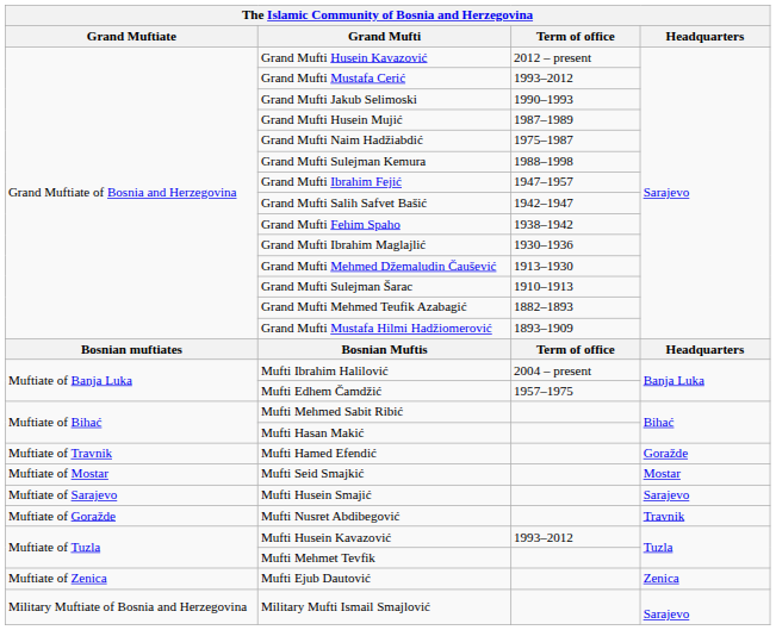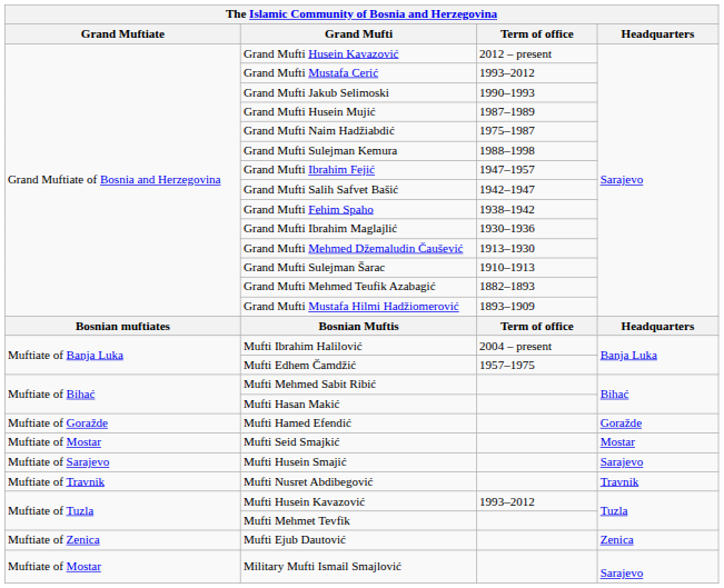Mufti Hamed Efendić | Grand Muftiate: Muftiate of Travnik -> Muftiate of Goražde
Mufti Nusret Abdibegović | Grand Muftiate: Muftiate of Goražde -> Muftiate of Travnik
Military Mufti Ismail Smajlović | Grand Muftiate: Military Muftiate of Bosnia and Herzegovina -> Muftiate of Mostar
